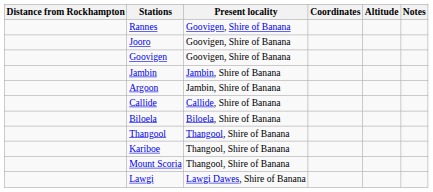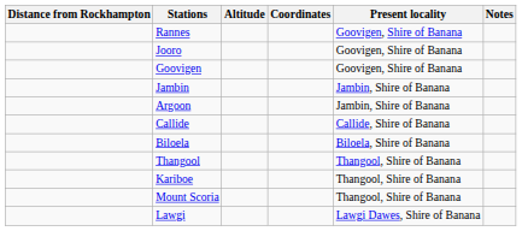columns swapped: Present locality <-> Altitude
